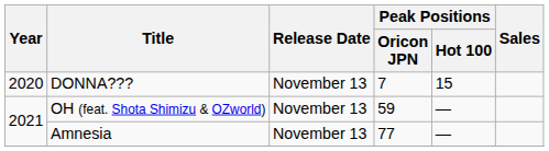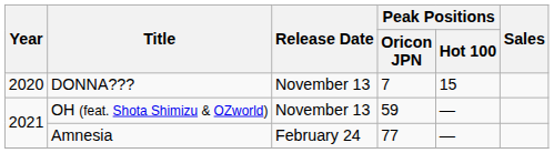Amnesia | Release Date: November 13 -> February 24
